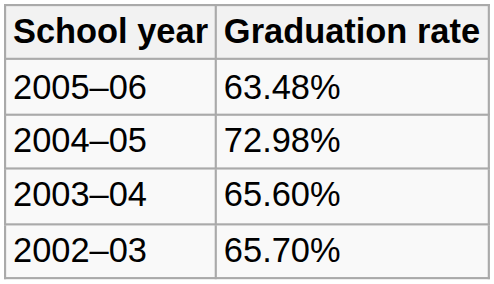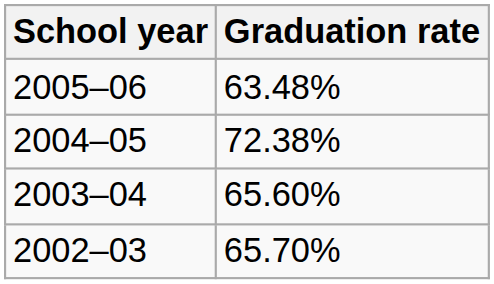2004–05 | Graduation rate: 72.98% -> 72.38%
